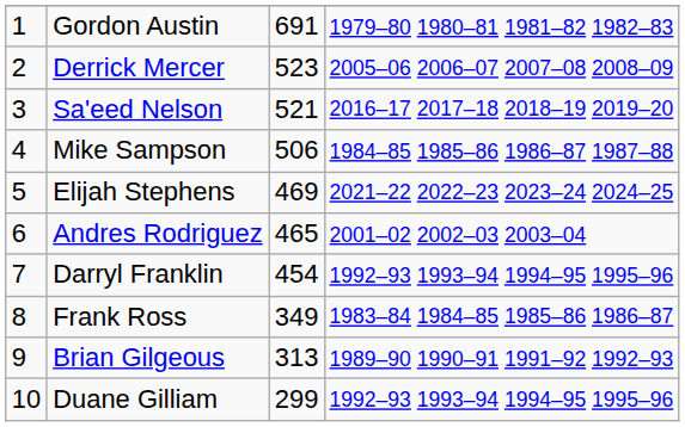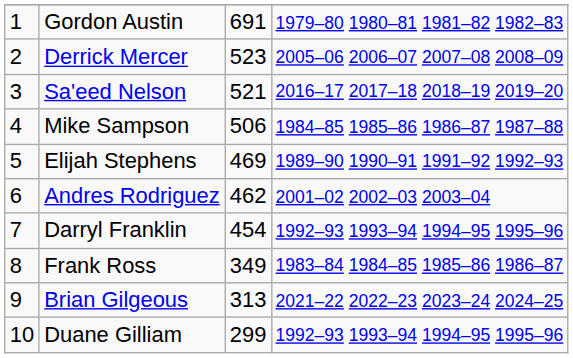Elijah Stephens | column 4: 2021–22 2022–23 2023–24 2024–25 -> 1989–90 1990–91 1991–92 1992–93
Andres Rodriguez | column 3: 465 -> 462
Brian Gilgeous | column 4: 1989–90 1990–91 1991–92 1992–93 -> 2021–22 2022–23 2023–24 2024–25
